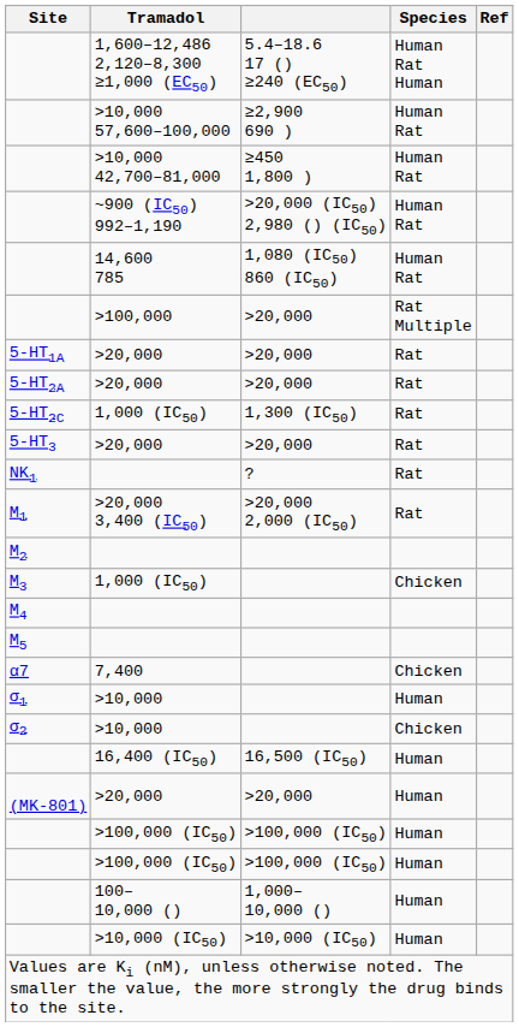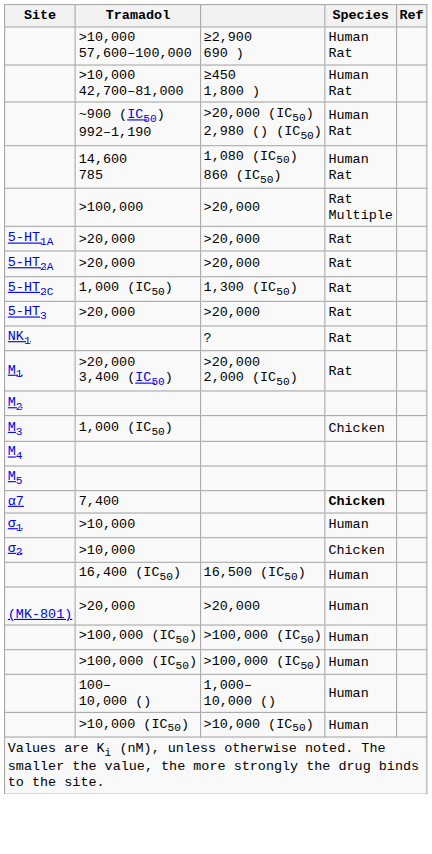- row: 1,600–12,486 2,120–8,300 ≥1,000 (EC50) | 5.4–18.6 17 () ≥240 (EC50) | Human Rat Human
7,400 | Species: normal -> bold
